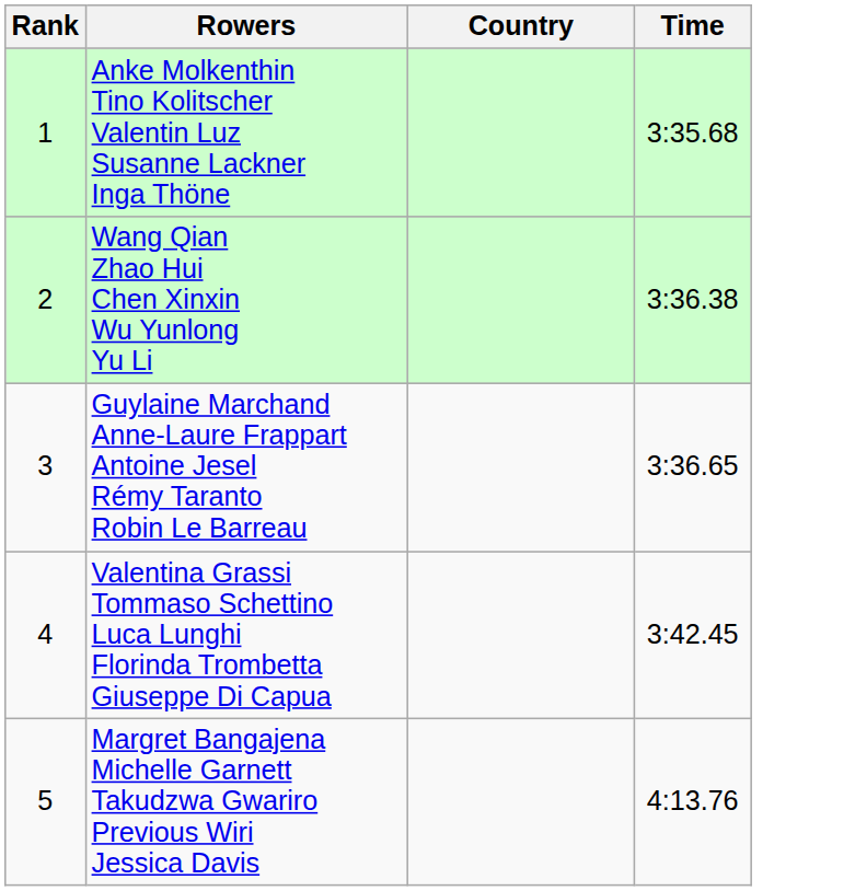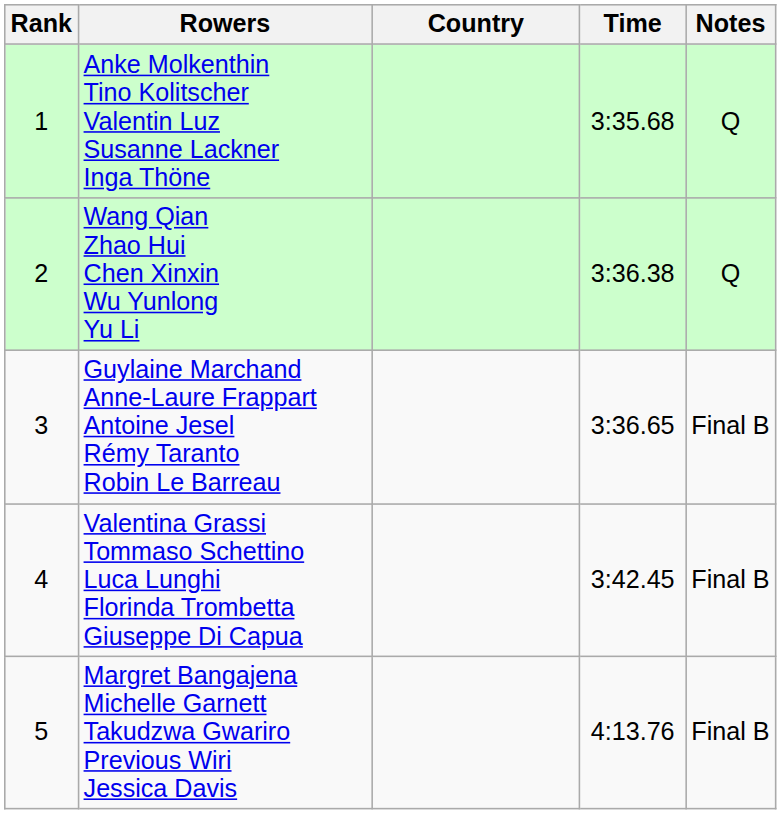+ column: Notes | Q | Q | Final B | Final B | Final B
